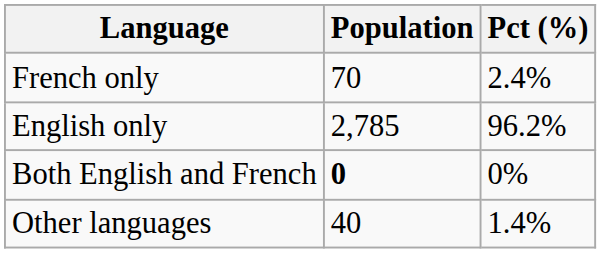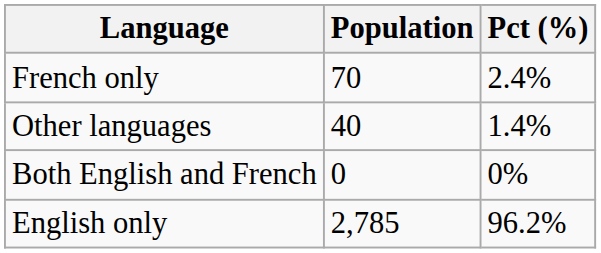rows swapped: English only <-> Other languages
Both English and French | Population: bold -> normal
